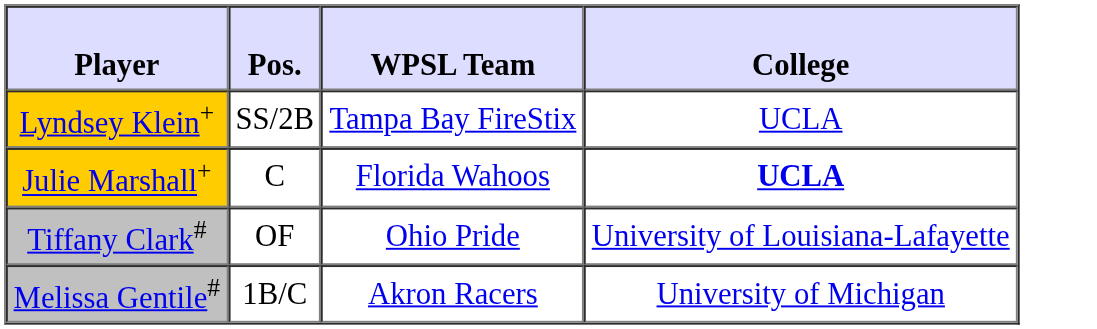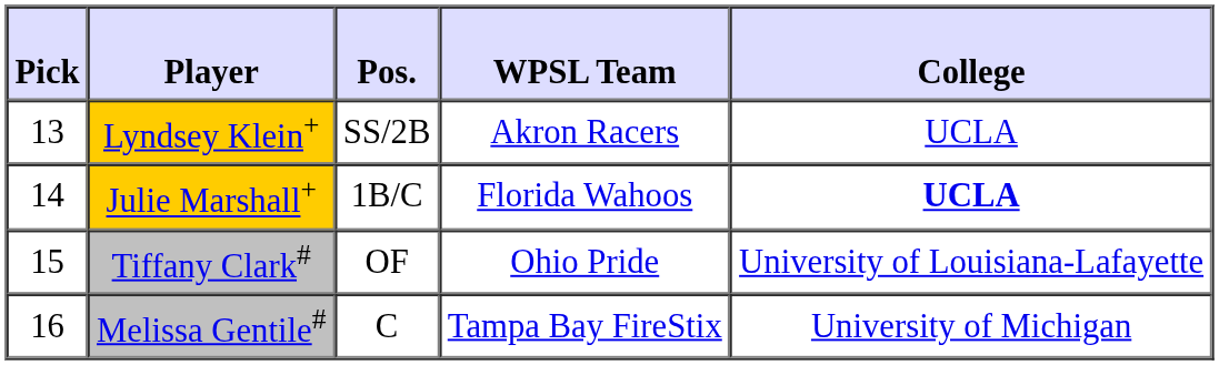+ column: Pick | 13 | 14 | 15 | 16
Lyndsey Klein+ | WPSL Team: Tampa Bay FireStix -> Akron Racers
Julie Marshall+ | Pos.: C -> 1B/C
Melissa Gentile# | Pos.: 1B/C -> C
Melissa Gentile# | WPSL Team: Akron Racers -> Tampa Bay FireStix
